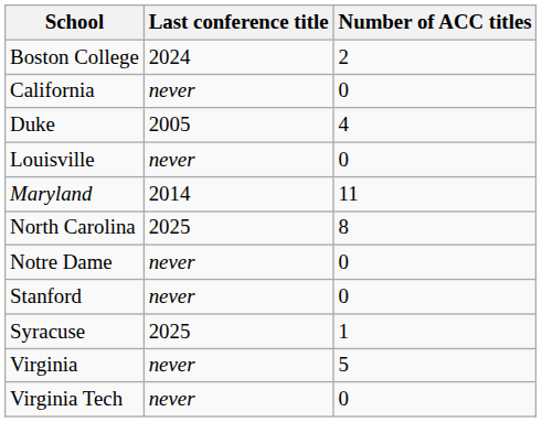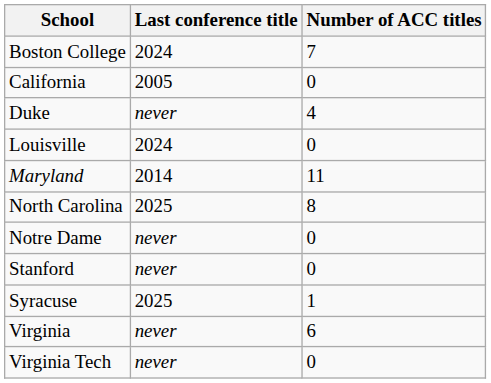Boston College | Number of ACC titles: 2 -> 7
California | Last conference title: never -> 2005
Duke | Last conference title: 2005 -> never
Louisville | Last conference title: never -> 2024
Virginia | Number of ACC titles: 5 -> 6
